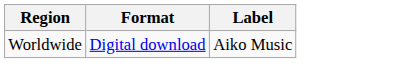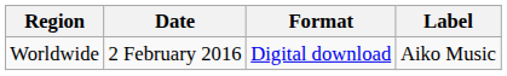+ column: Date | 2 February 2016
